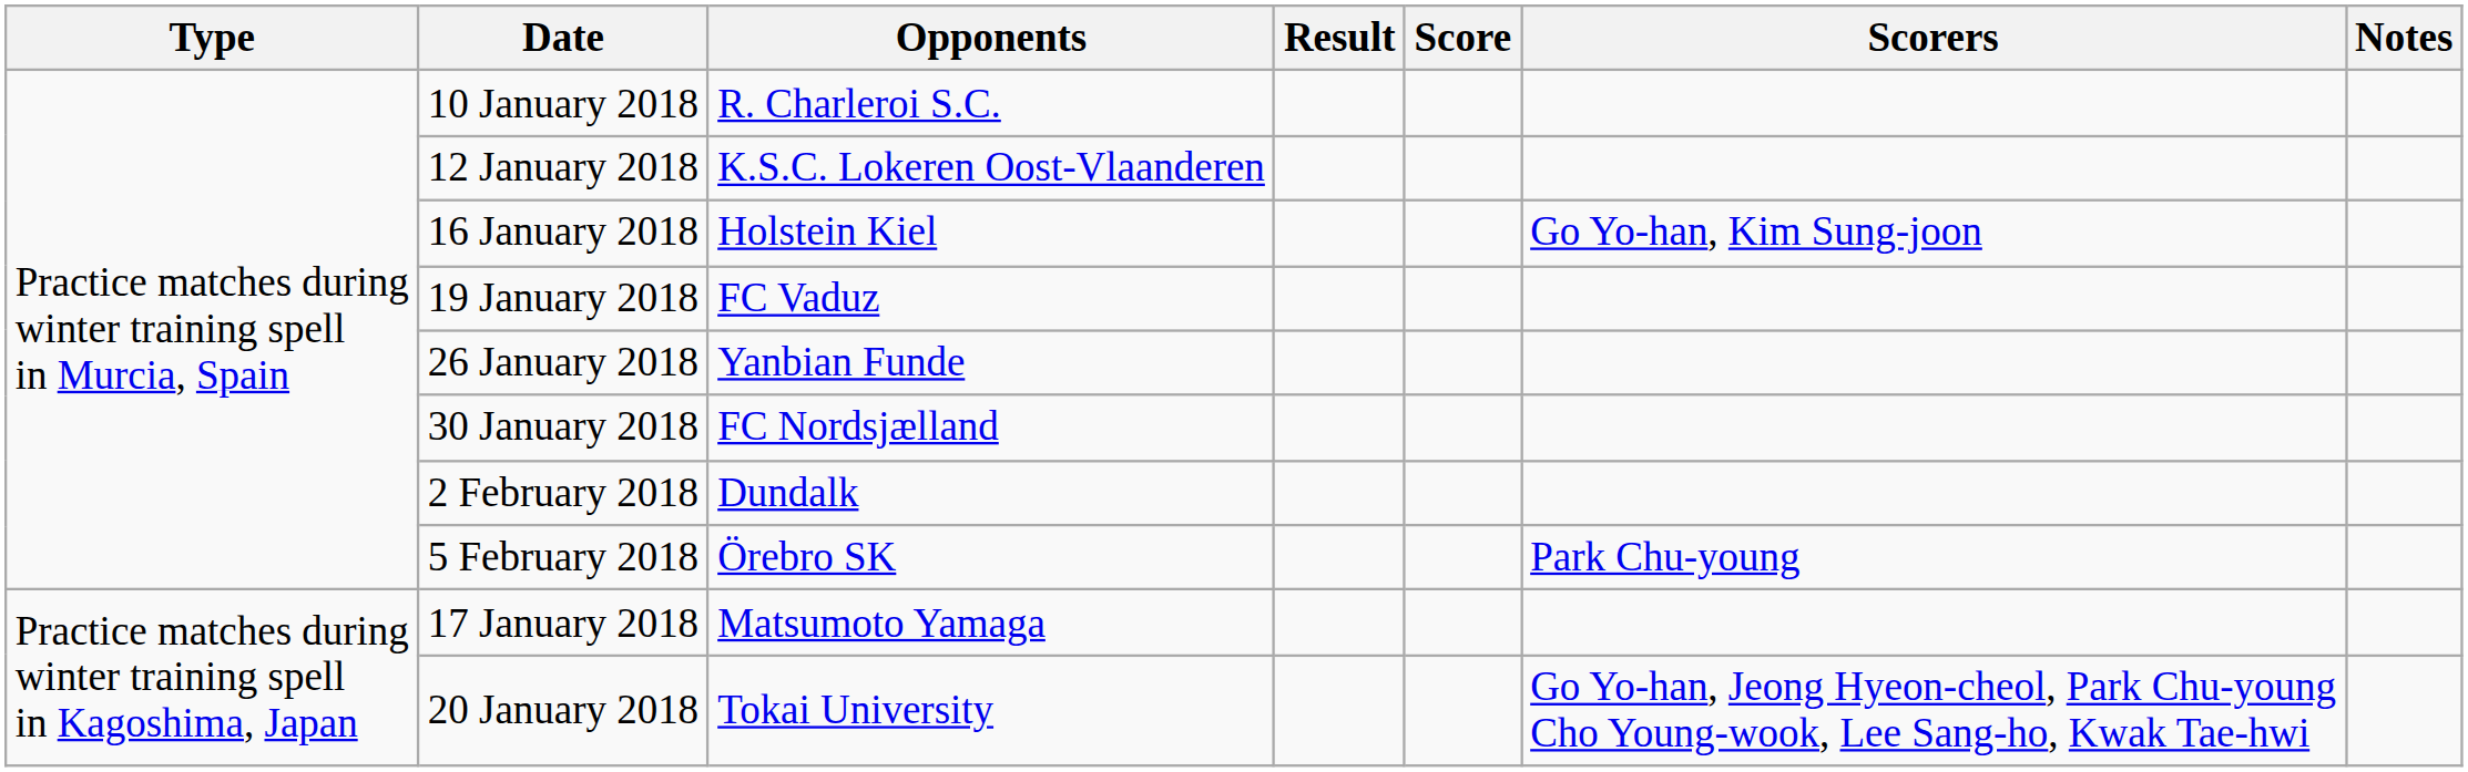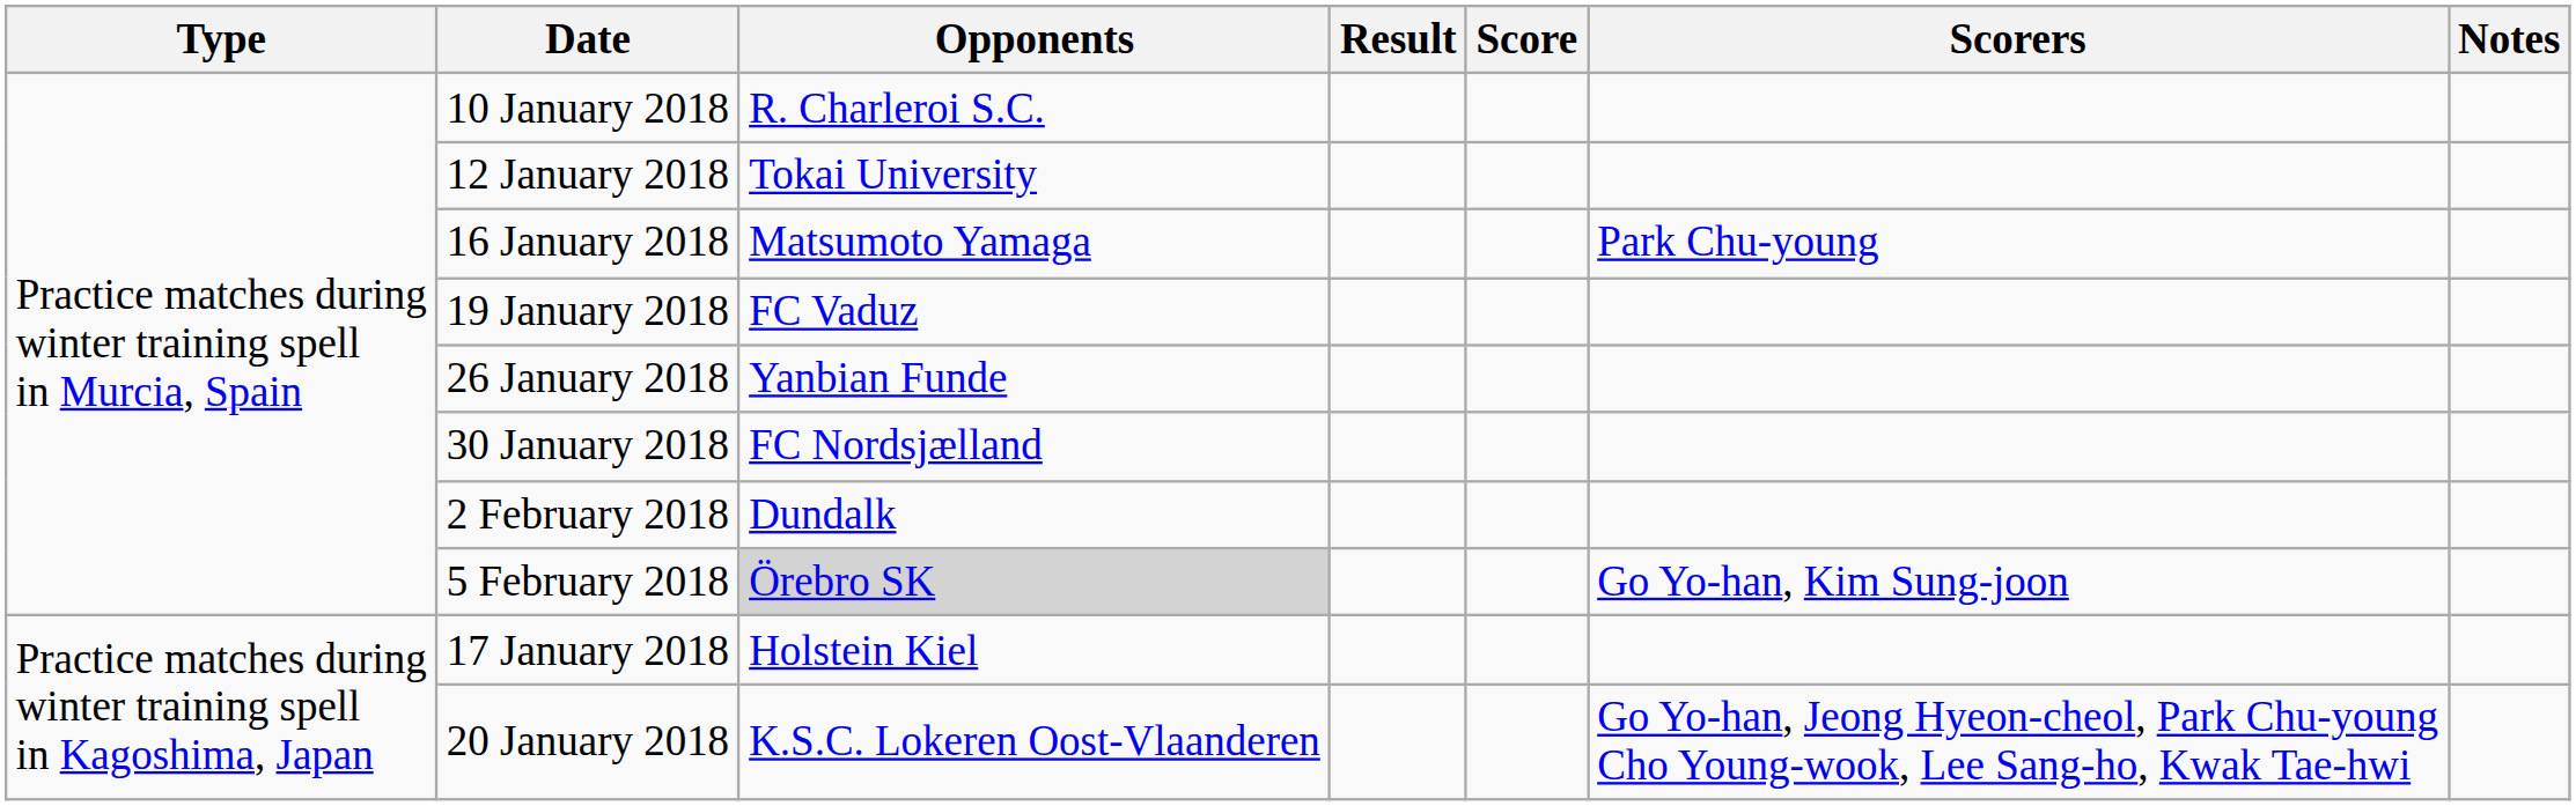12 January 2018 | Opponents: K.S.C. Lokeren Oost-Vlaanderen -> Tokai University
16 January 2018 | Opponents: Holstein Kiel -> Matsumoto Yamaga
16 January 2018 | Scorers: Go Yo-han, Kim Sung-joon -> Park Chu-young
5 February 2018 | Opponents: no background -> lightgrey background
5 February 2018 | Scorers: Park Chu-young -> Go Yo-han, Kim Sung-joon
17 January 2018 | Opponents: Matsumoto Yamaga -> Holstein Kiel
20 January 2018 | Opponents: Tokai University -> K.S.C. Lokeren Oost-Vlaanderen
